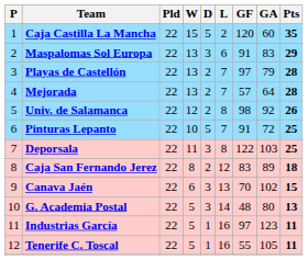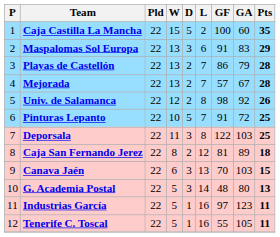Caja Castilla La Mancha | GF: 120 -> 100
Playas de Castellón | GF: 97 -> 86
Mejorada | GA: 64 -> 67
Caja San Fernando Jerez | GF: 83 -> 81
Canava Jaén | GA: 102 -> 103
